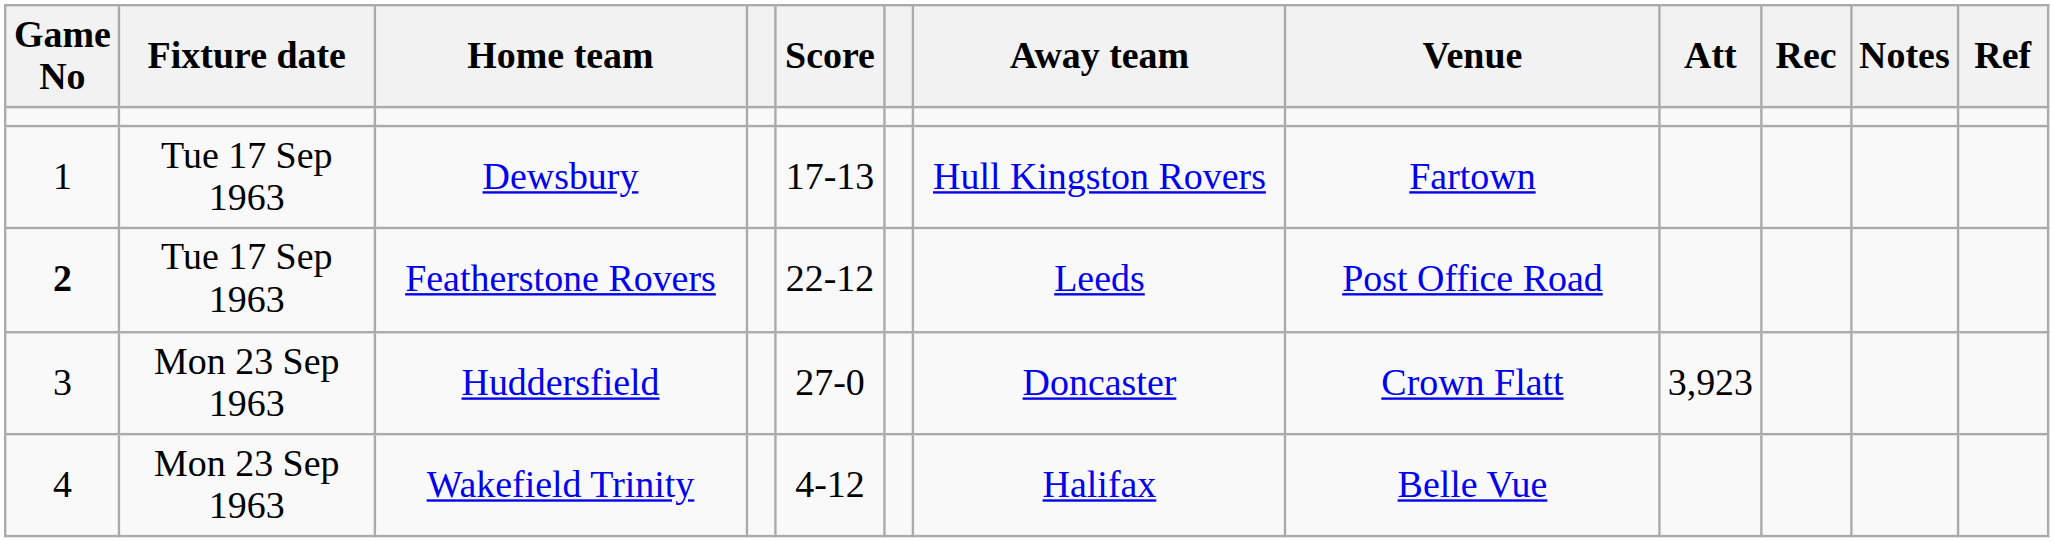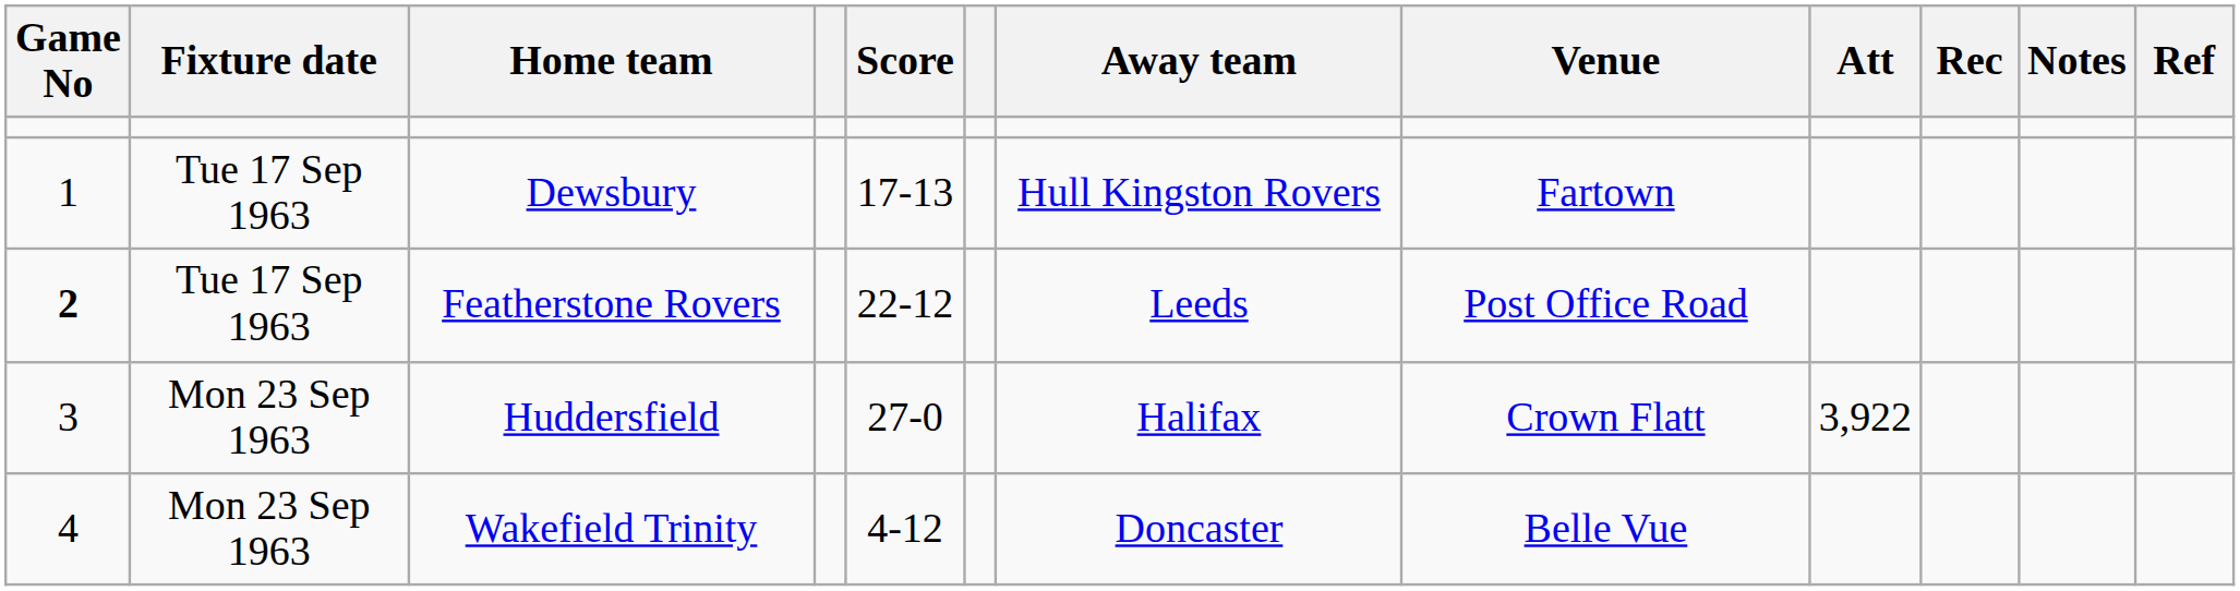Huddersfield | Away team: Doncaster -> Halifax
Huddersfield | Att: 3,923 -> 3,922
Wakefield Trinity | Away team: Halifax -> Doncaster
